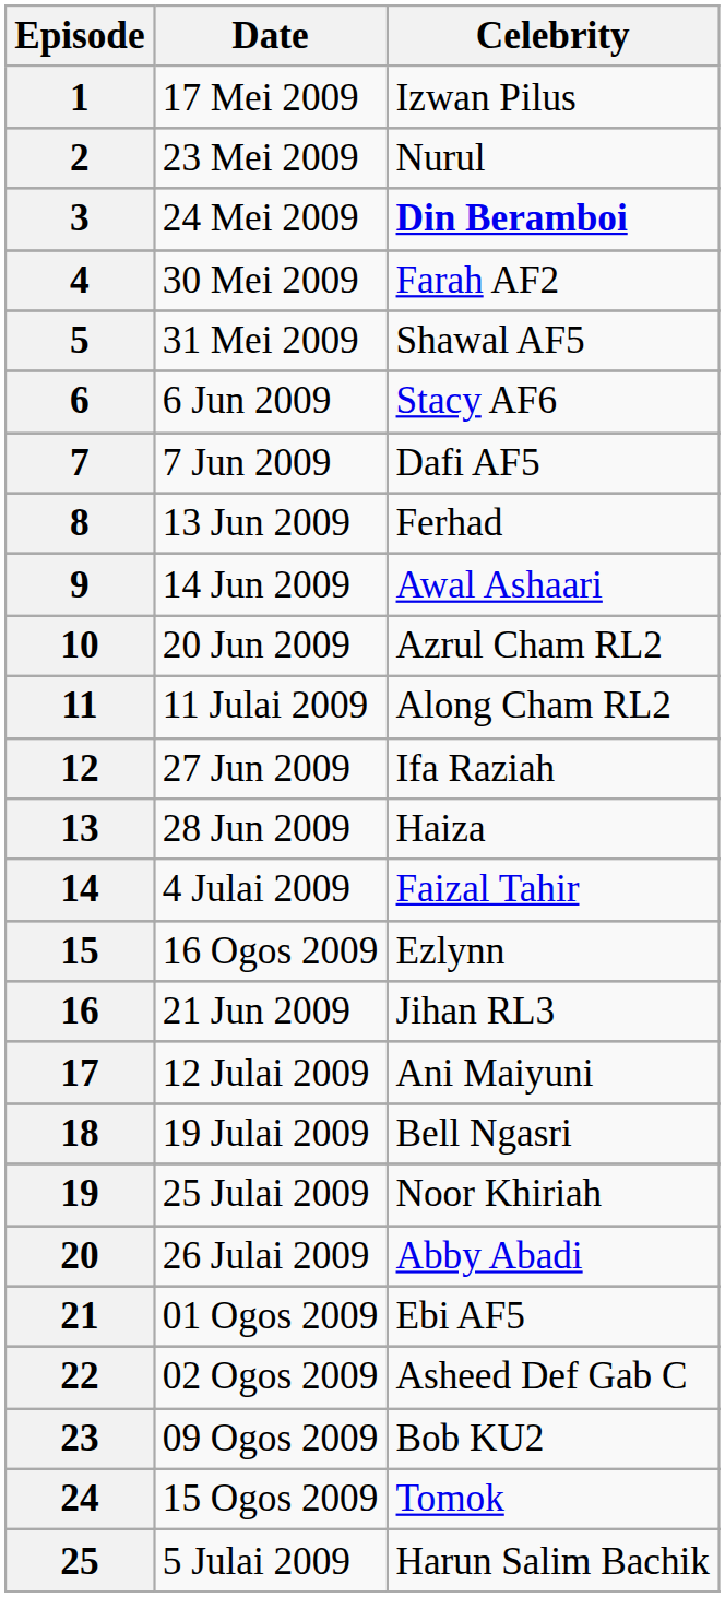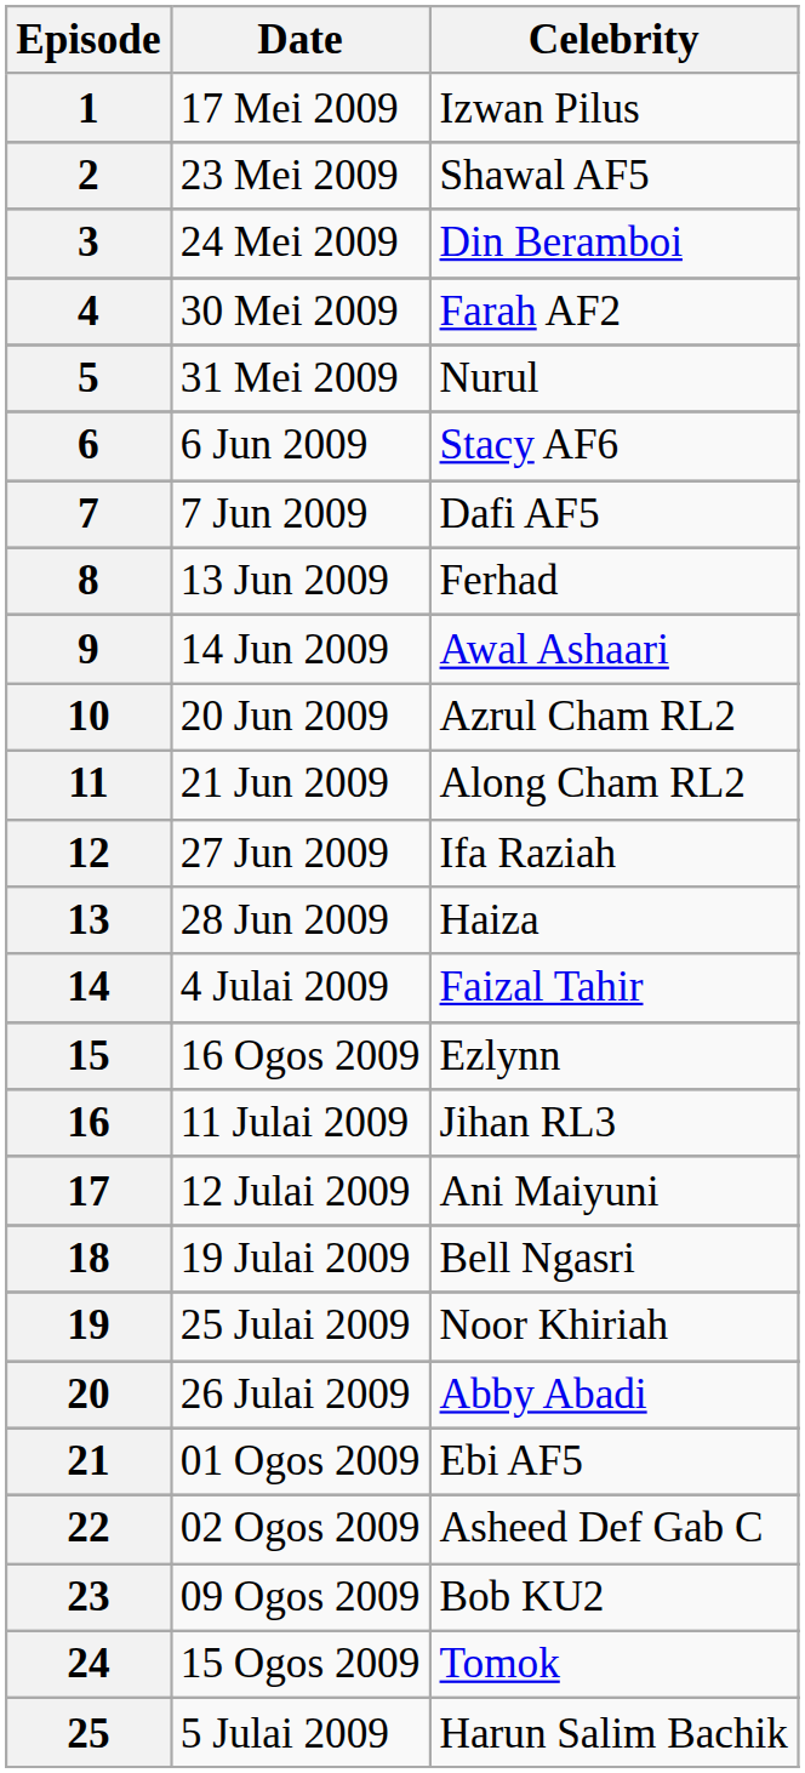2 | Celebrity: Nurul -> Shawal AF5
3 | Celebrity: bold -> normal
5 | Celebrity: Shawal AF5 -> Nurul
11 | Date: 11 Julai 2009 -> 21 Jun 2009
16 | Date: 21 Jun 2009 -> 11 Julai 2009
